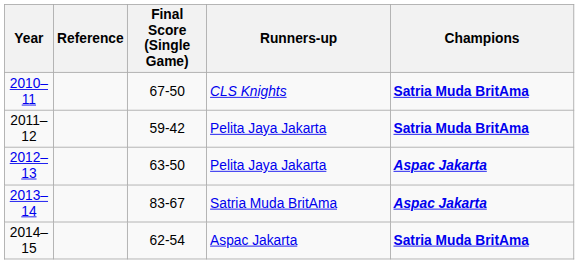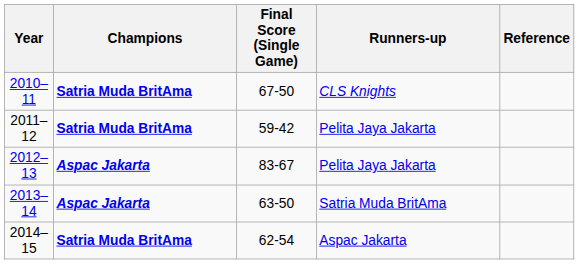columns swapped: Champions <-> Reference
2012–13 | Final Score (Single Game): 63-50 -> 83-67
2013–14 | Final Score (Single Game): 83-67 -> 63-50
